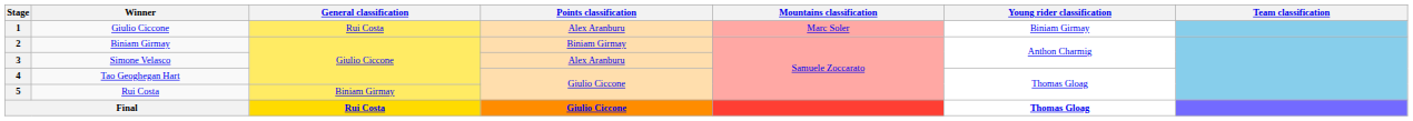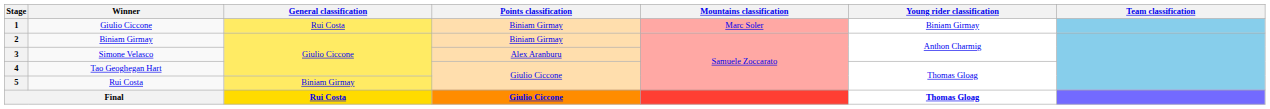1 | Points classification: Alex Aranburu -> Biniam Girmay
